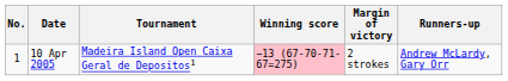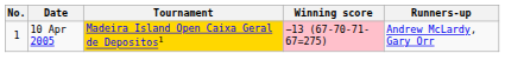- column: Margin of victory | 2 strokes
10 Apr 2005 | Tournament: no background -> gold background
